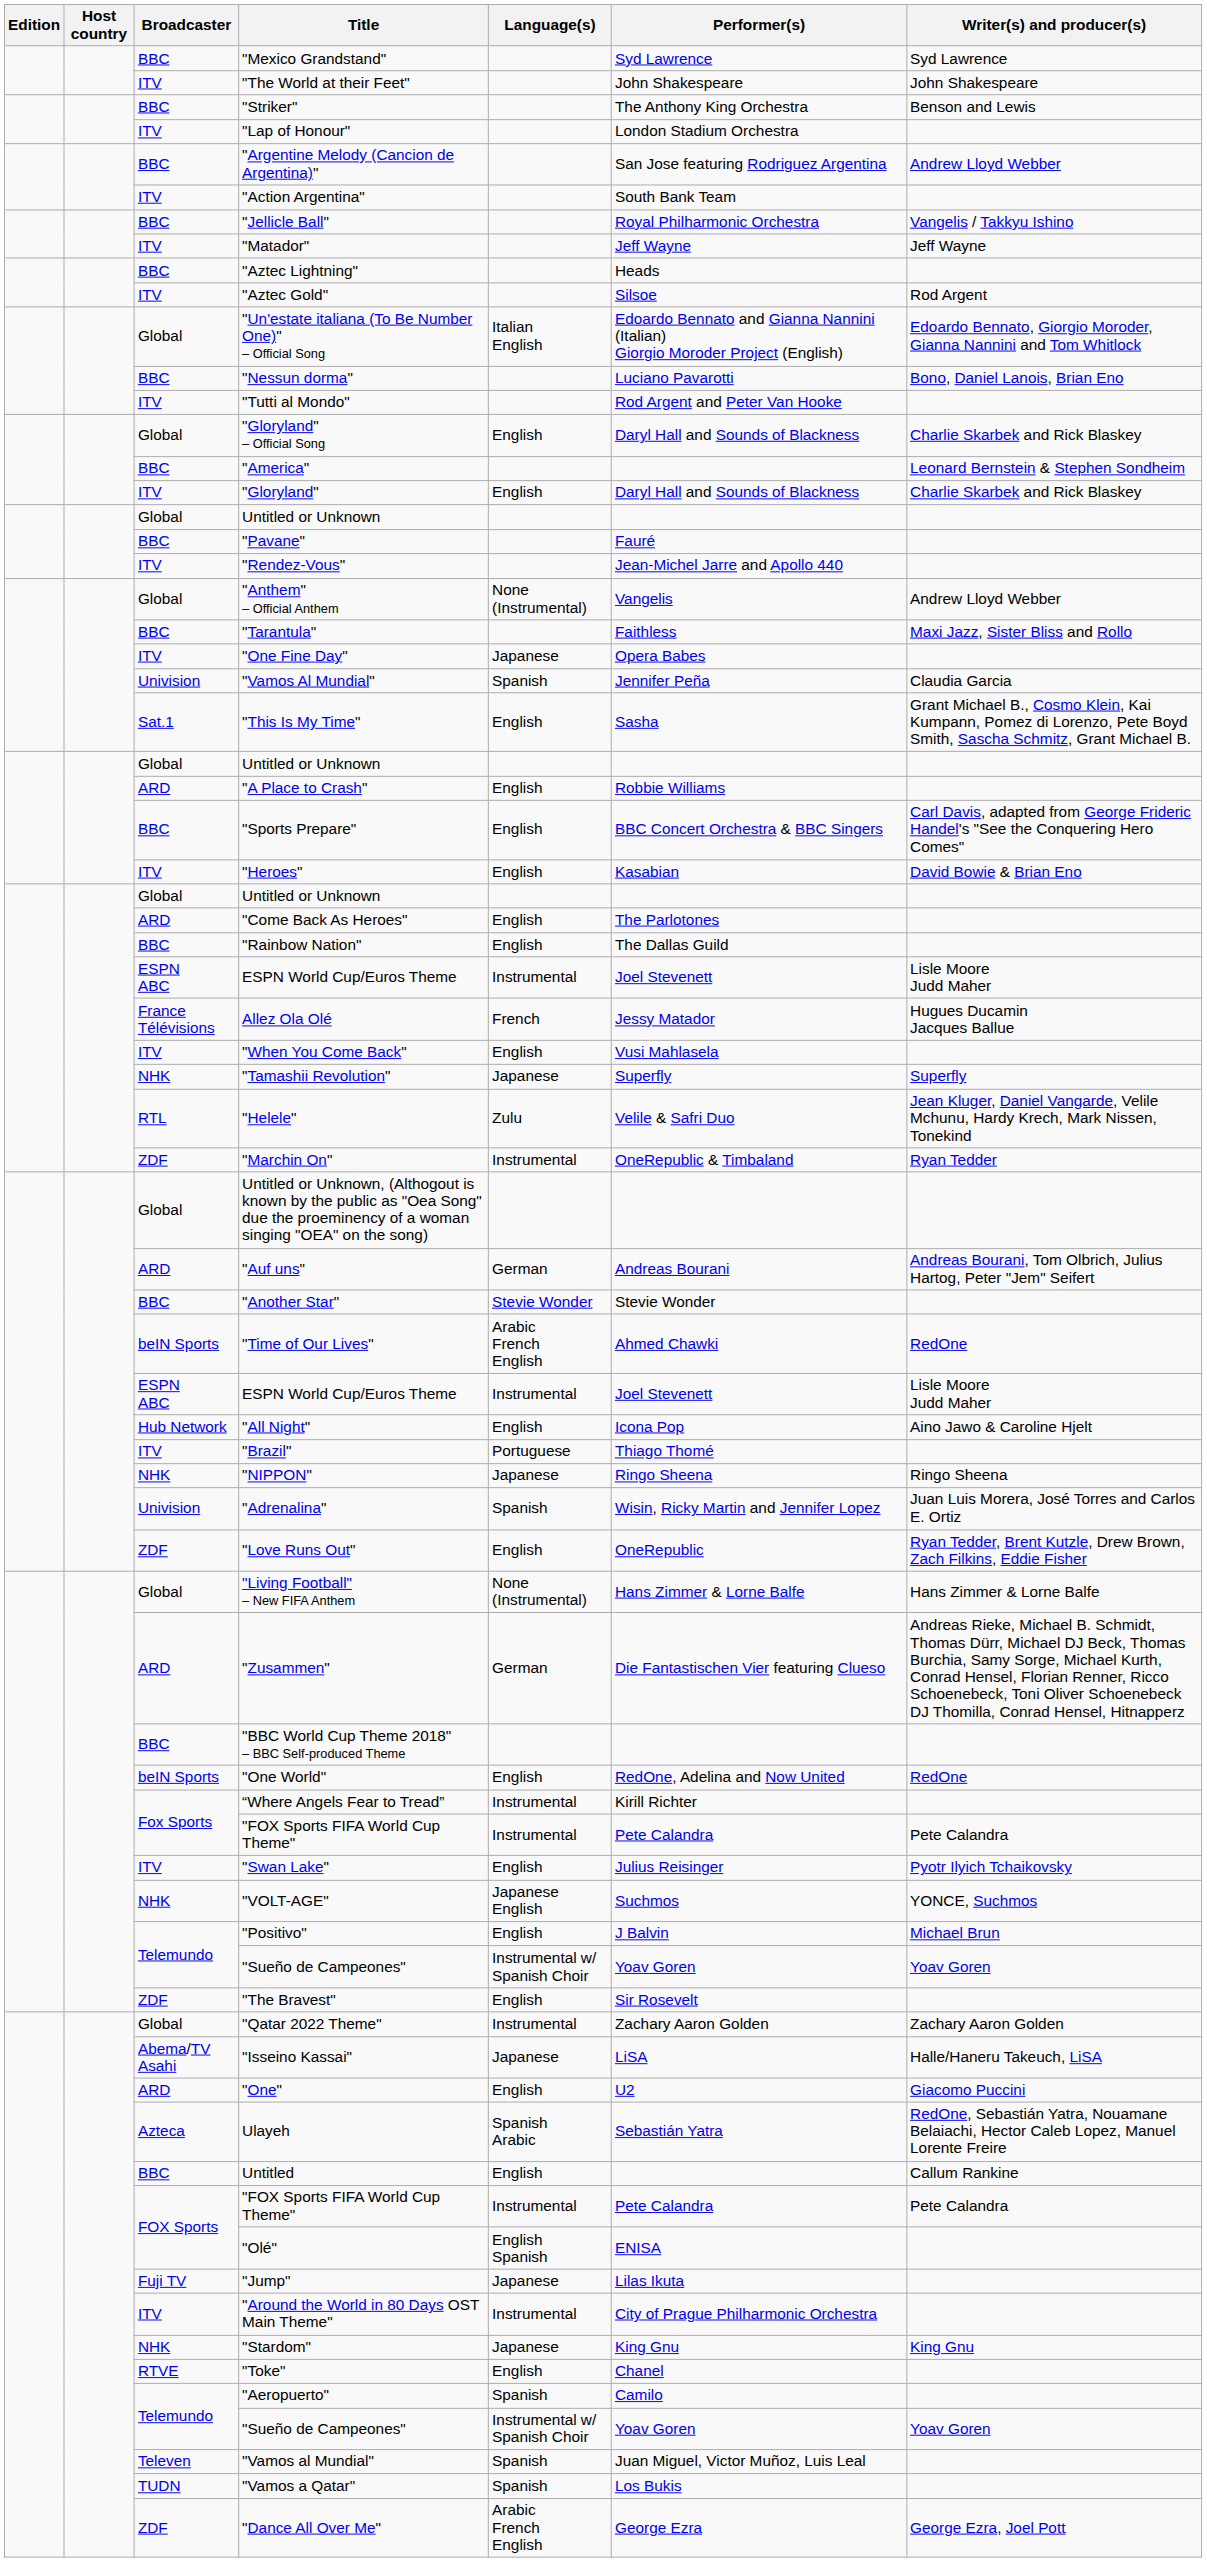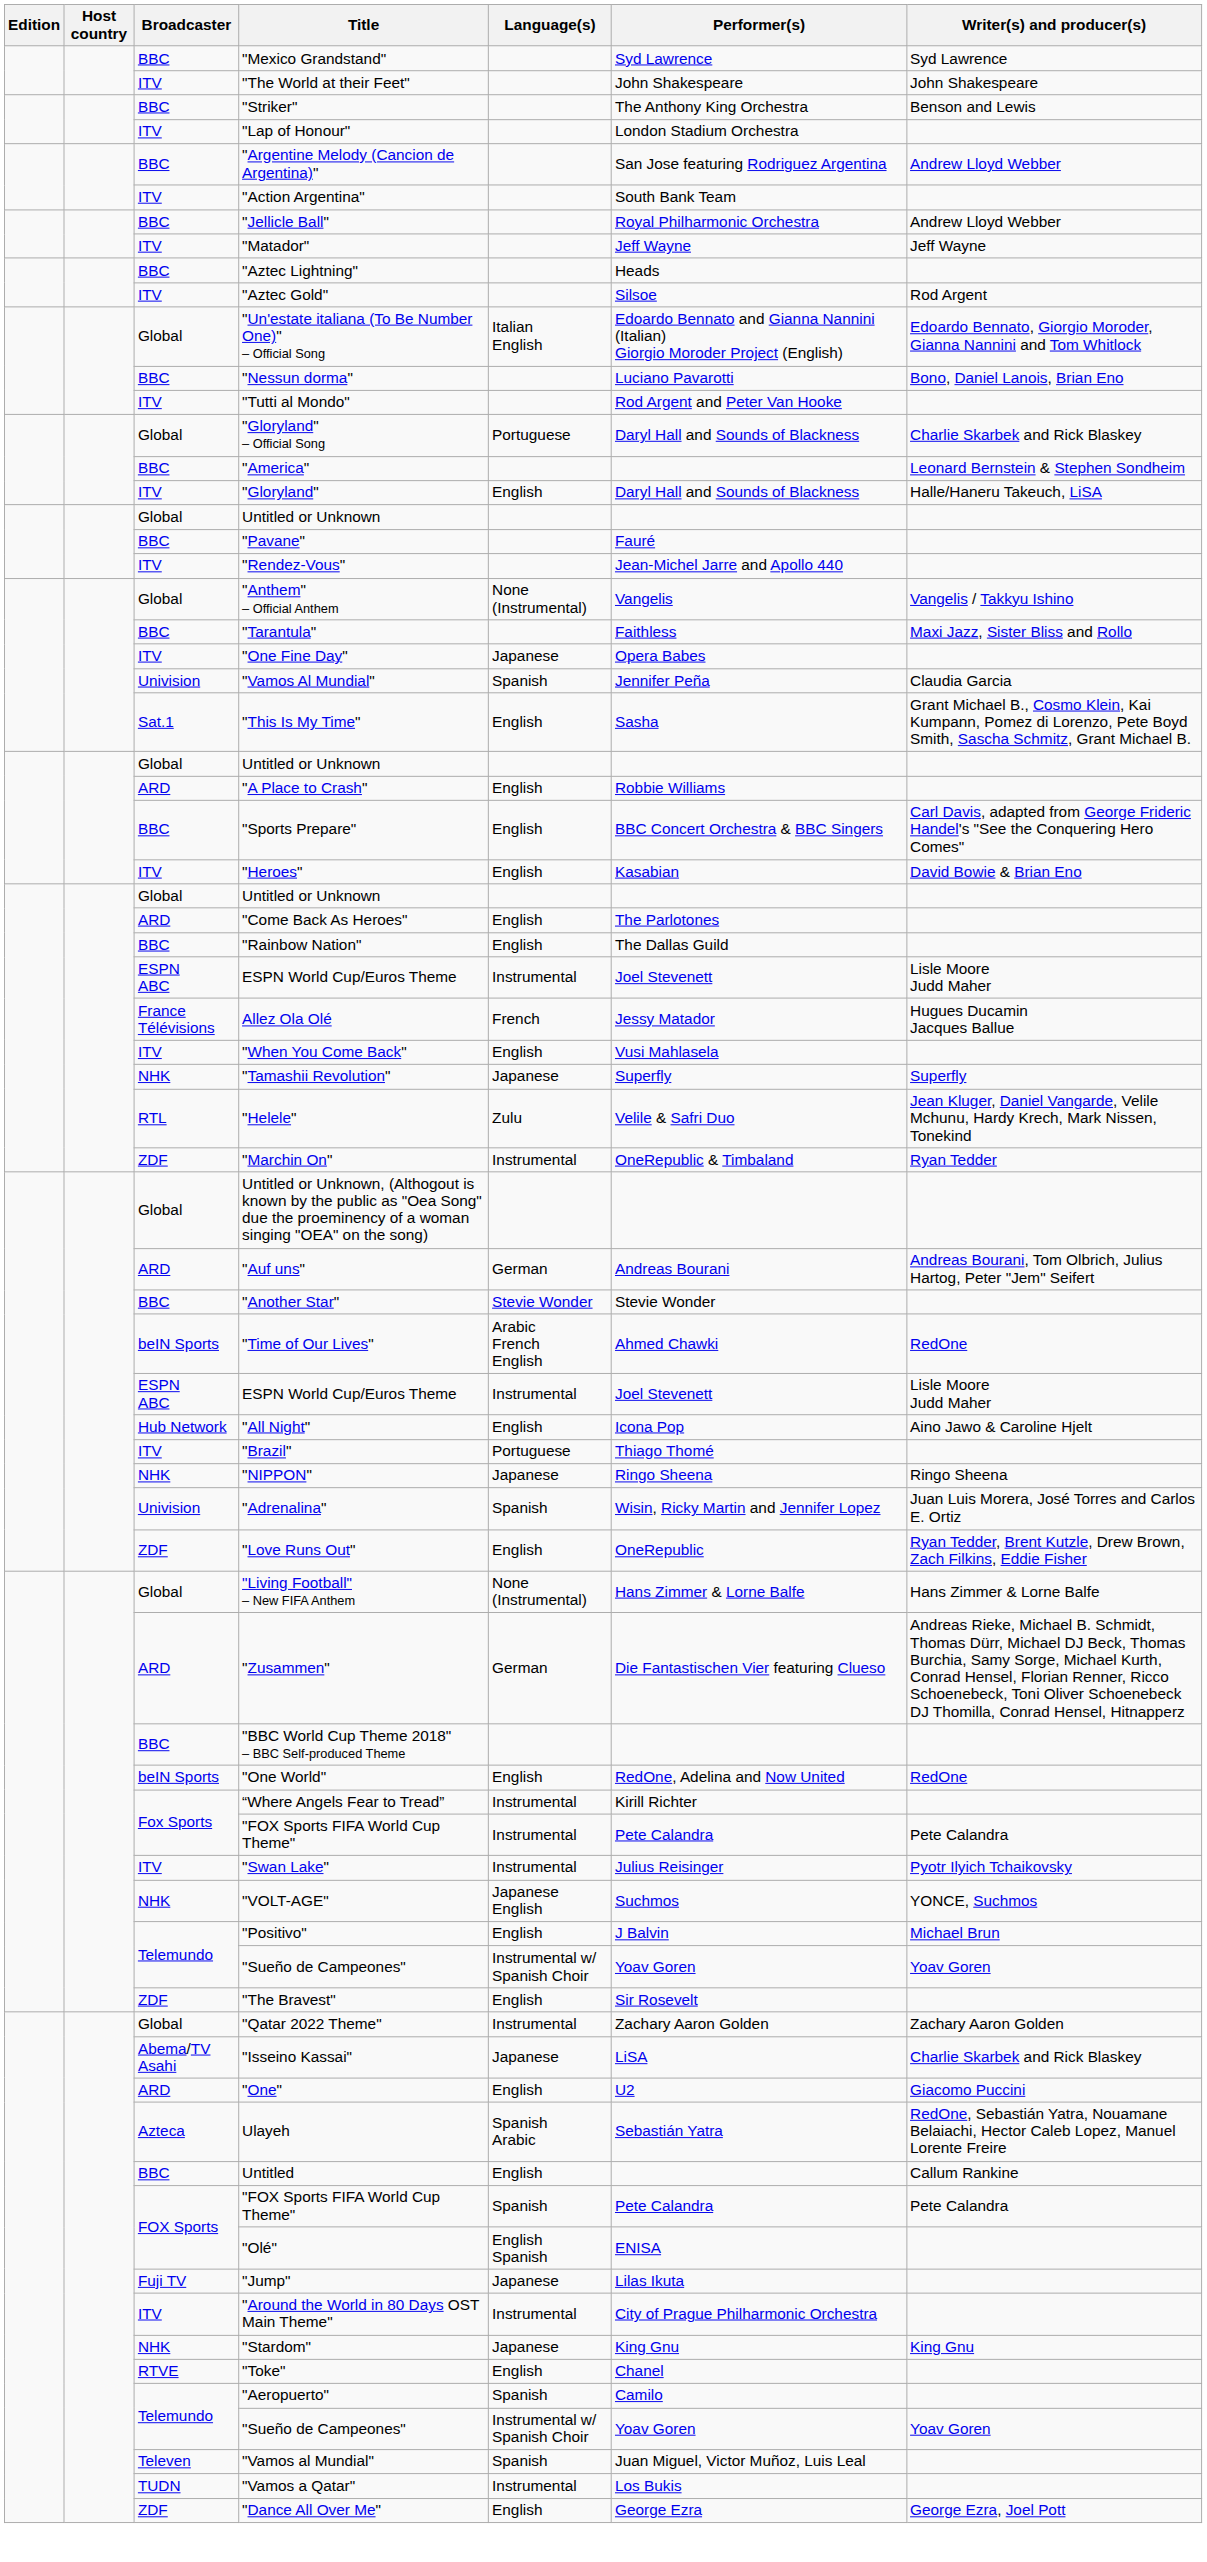"Jellicle Ball" | Writer(s) and producer(s): Vangelis / Takkyu Ishino -> Andrew Lloyd Webber
"Gloryland" – Official Song | Language(s): English -> Portuguese
"Gloryland" | Writer(s) and producer(s): Charlie Skarbek and Rick Blaskey -> Halle/Haneru Takeuch, LiSA
"Anthem" – Official Anthem | Writer(s) and producer(s): Andrew Lloyd Webber -> Vangelis / Takkyu Ishino
"Swan Lake" | Language(s): English -> Instrumental
"Isseino Kassai" | Writer(s) and producer(s): Halle/Haneru Takeuch, LiSA -> Charlie Skarbek and Rick Blaskey
FOX Sports / "FOX Sports FIFA World Cup Theme" | Language(s): Instrumental -> Spanish
"Vamos a Qatar" | Language(s): Spanish -> Instrumental
"Dance All Over Me" | Language(s): Arabic French English -> English
